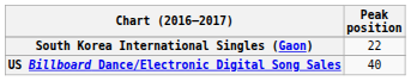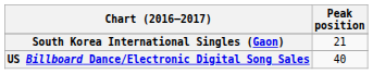South Korea International Singles (Gaon) | Peak position: 22 -> 21
